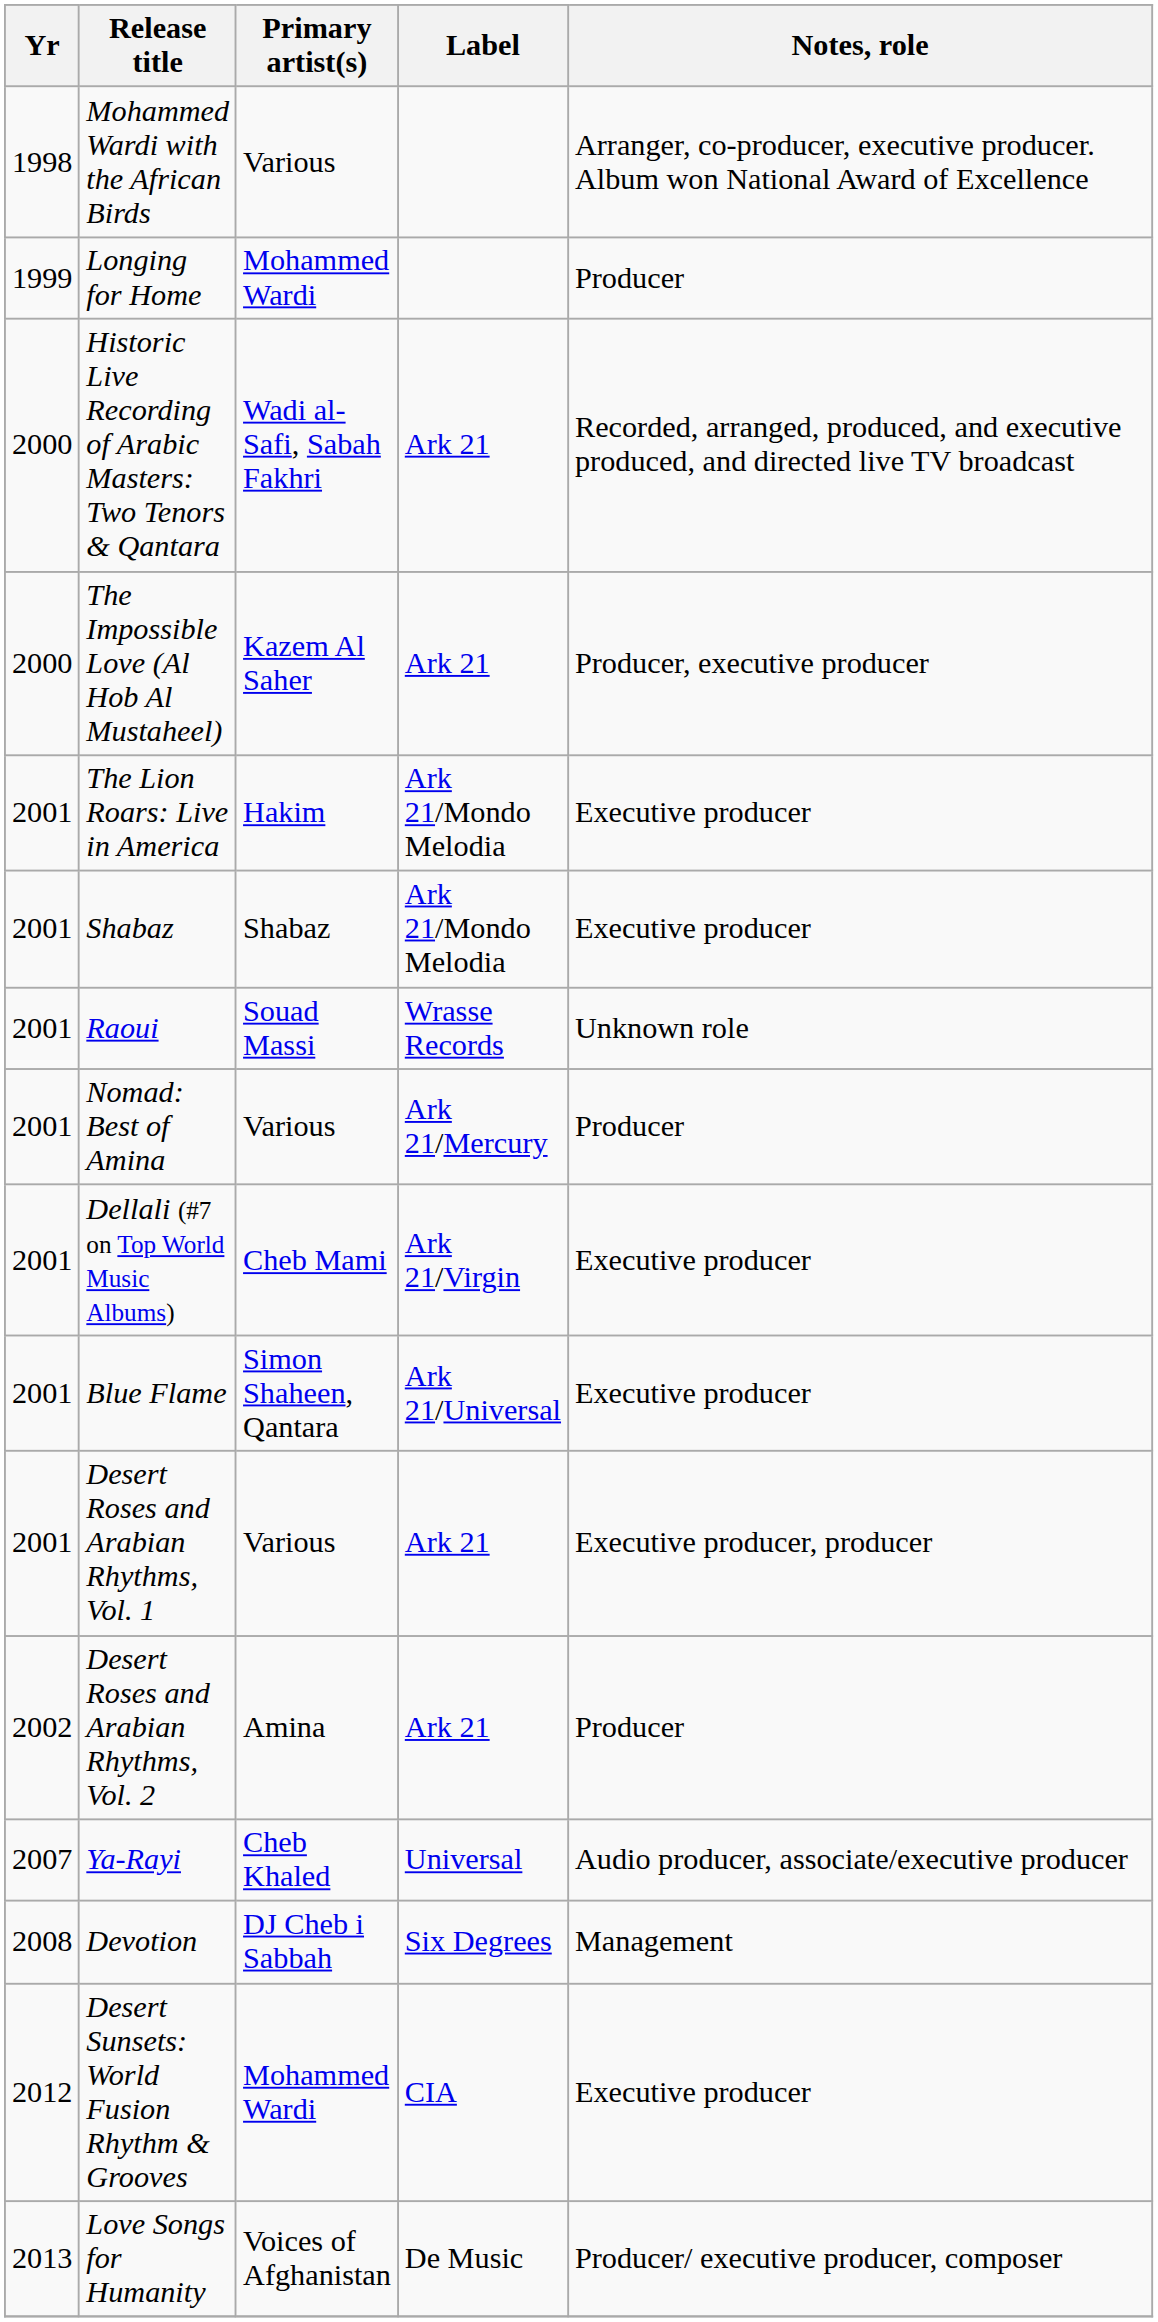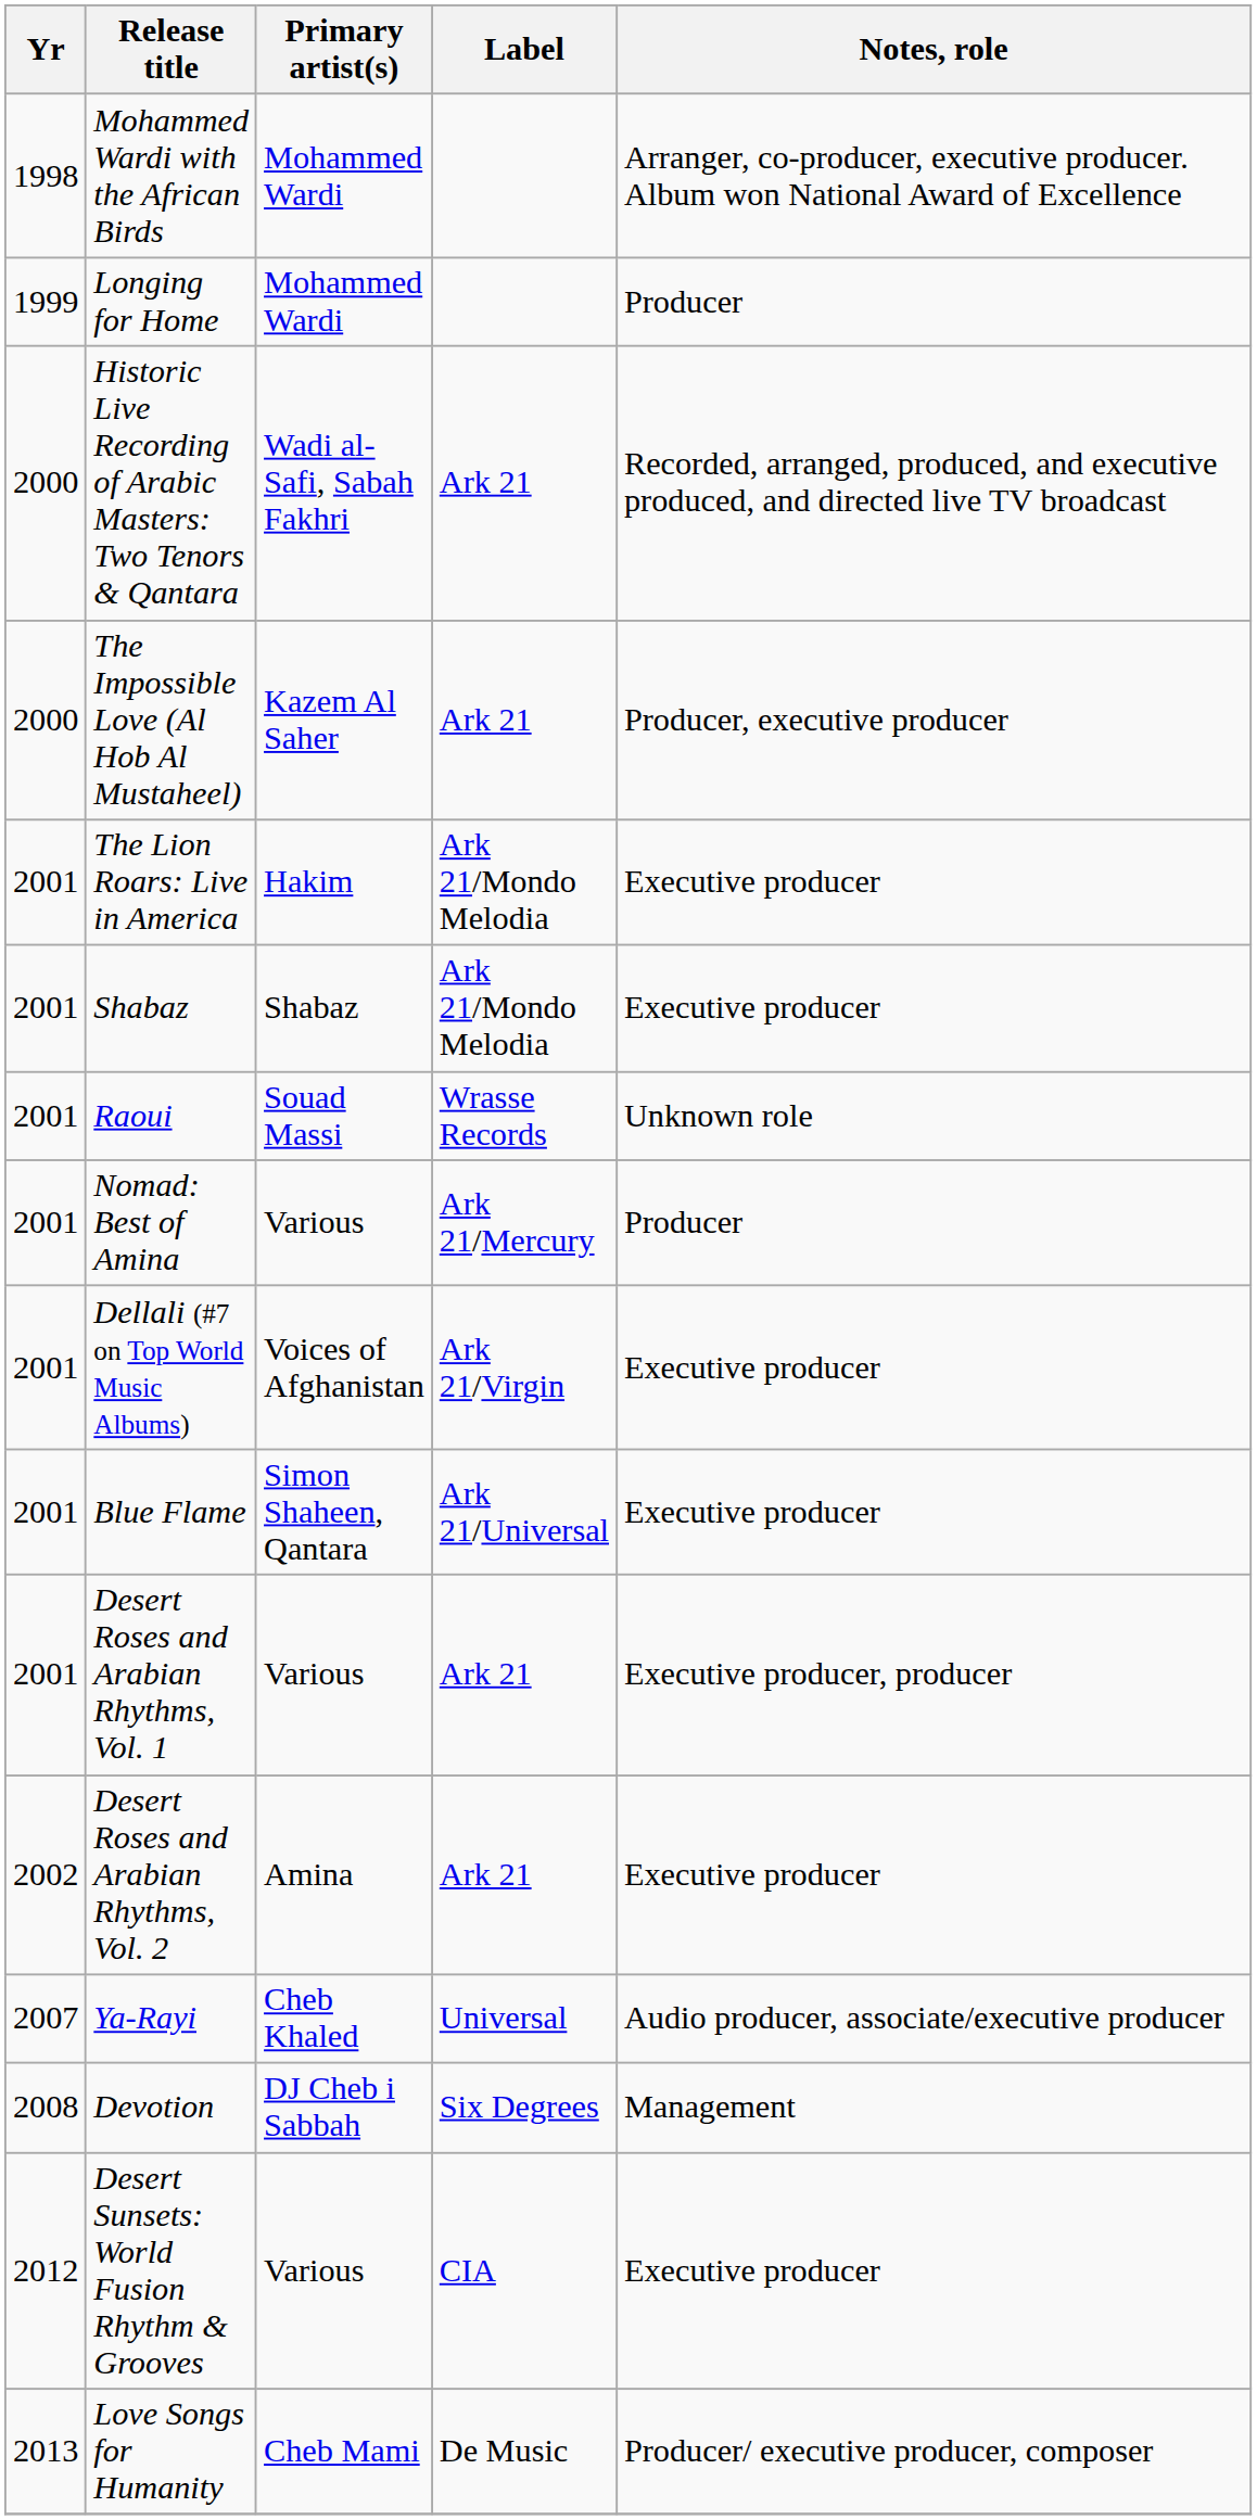Mohammed Wardi with the African Birds | Primary artist(s): Various -> Mohammed Wardi
Dellali (#7 on Top World Music Albums) | Primary artist(s): Cheb Mami -> Voices of Afghanistan
Desert Roses and Arabian Rhythms, Vol. 2 | Notes, role: Producer -> Executive producer
Desert Sunsets: World Fusion Rhythm & Grooves | Primary artist(s): Mohammed Wardi -> Various
Love Songs for Humanity | Primary artist(s): Voices of Afghanistan -> Cheb Mami
